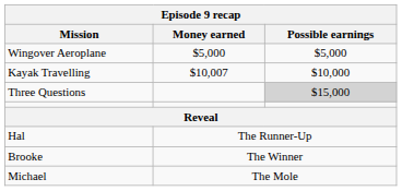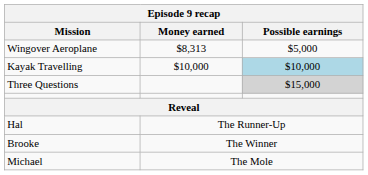Wingover Aeroplane | Money earned: $5,000 -> $8,313
Kayak Travelling | Money earned: $10,007 -> $10,000
Kayak Travelling | Possible earnings: no background -> lightblue background
